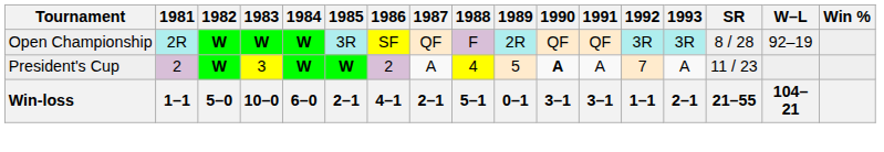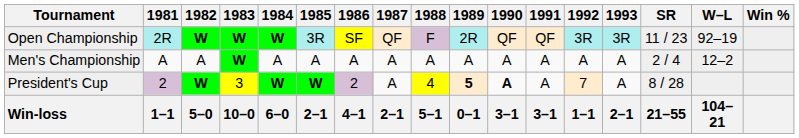Open Championship | SR: 8 / 28 -> 11 / 23
+ row: Men's Championship | A | A | W | A | A | A | A | A | A | A | A | A | A | 2 / 4 | 12–2
President's Cup | 1989: normal -> bold
President's Cup | SR: 11 / 23 -> 8 / 28
